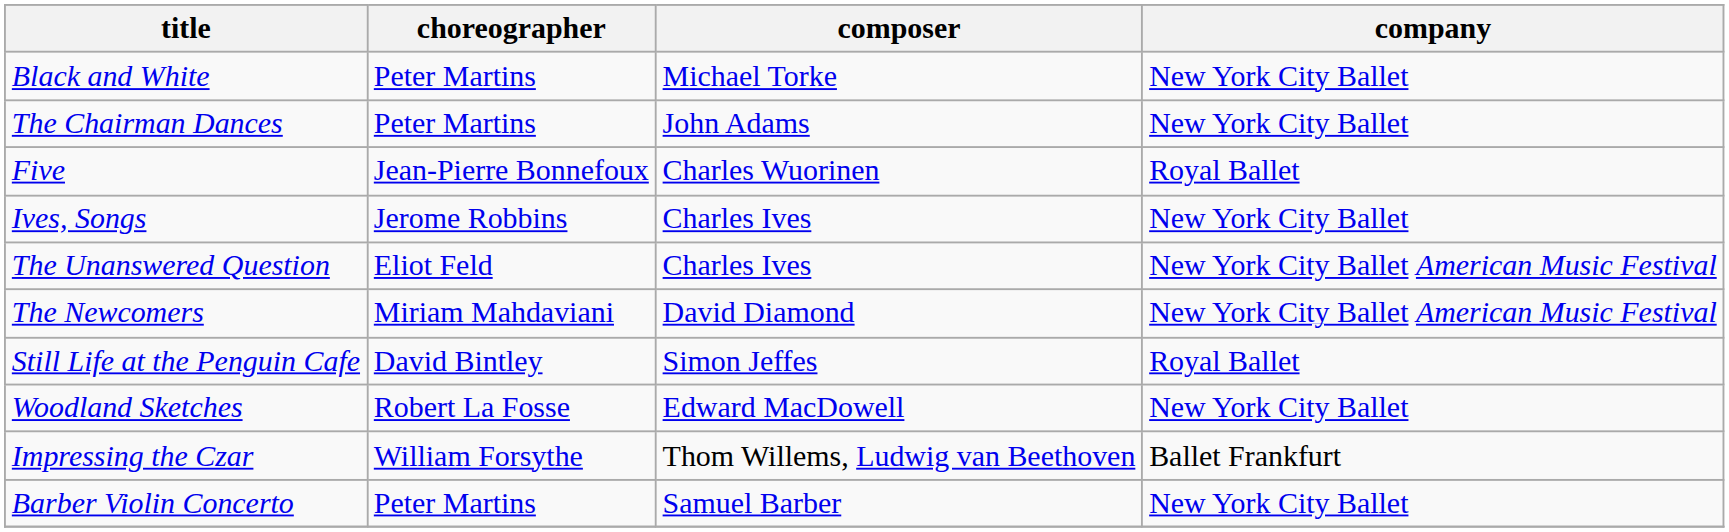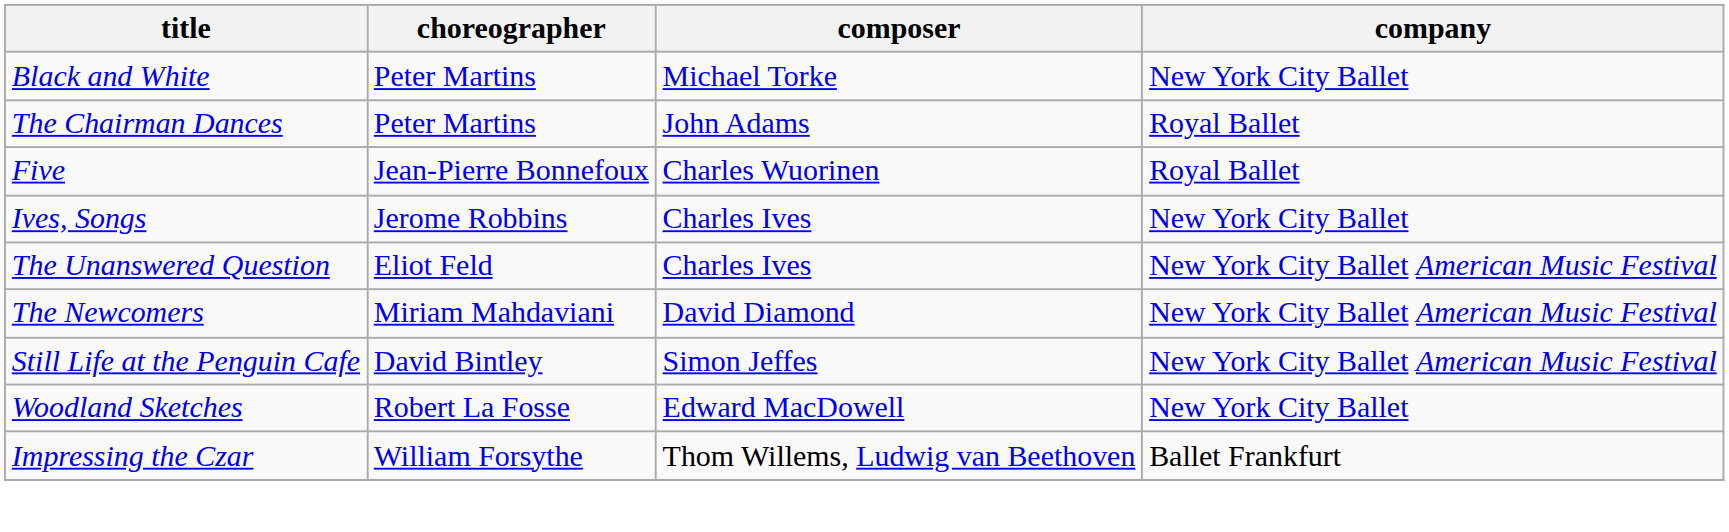The Chairman Dances | company: New York City Ballet -> Royal Ballet
Still Life at the Penguin Cafe | company: Royal Ballet -> New York City Ballet American Music Festival
- row: Barber Violin Concerto | Peter Martins | Samuel Barber | New York City Ballet
